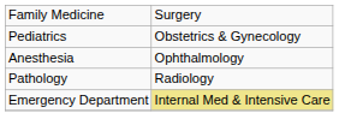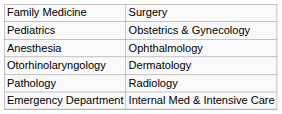+ row: Otorhinolaryngology | Dermatology
Emergency Department | column 2: khaki background -> no background
